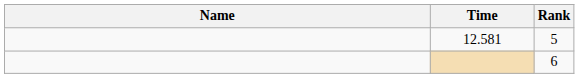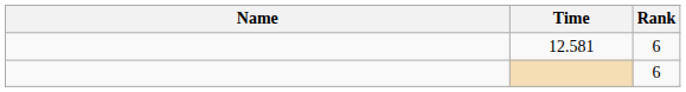12.581 | Rank: 5 -> 6
